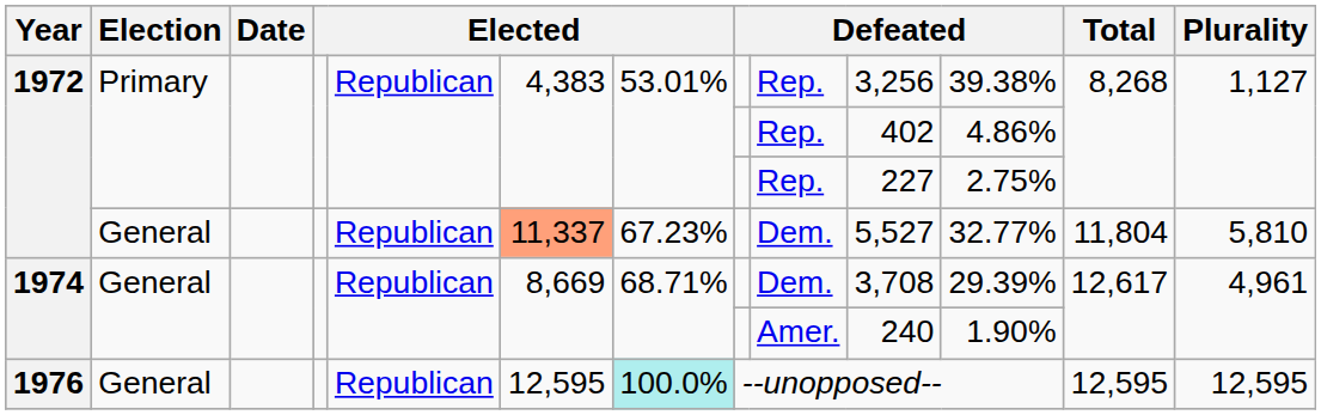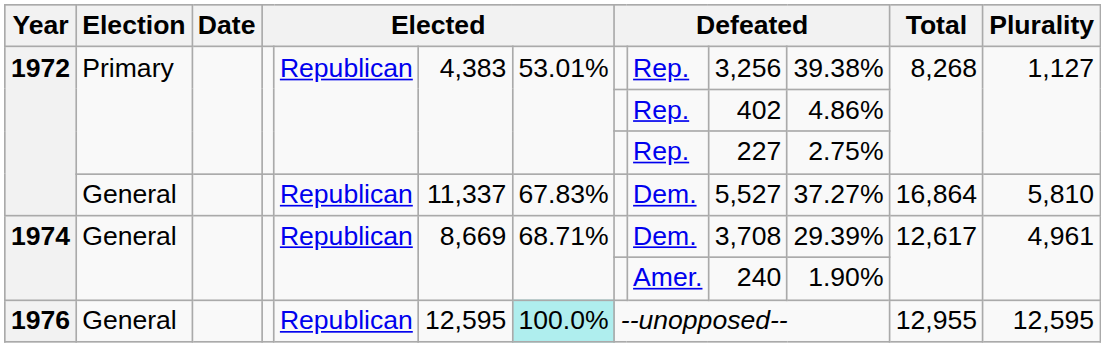1972 / General | column 6: lightsalmon background -> no background
1972 / General | column 7: 67.23% -> 67.83%
1972 / General | column 11: 32.77% -> 37.27%
1972 / General | Total: 11,804 -> 16,864
1976 | Total: 12,595 -> 12,955
